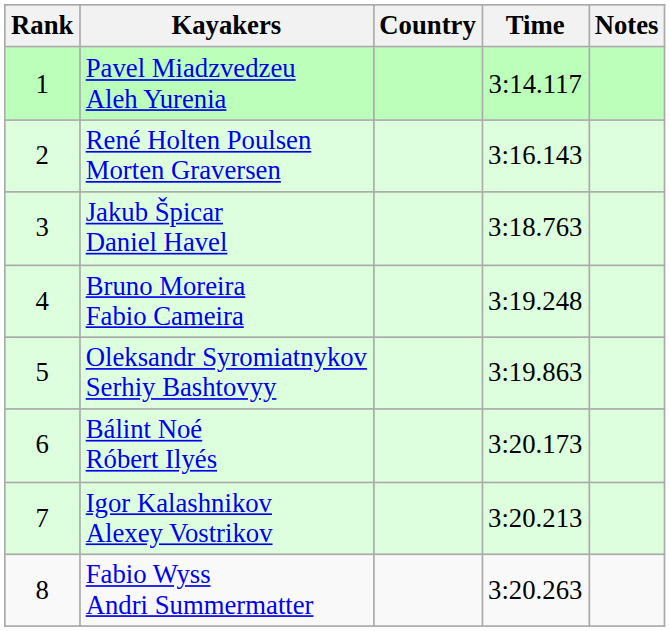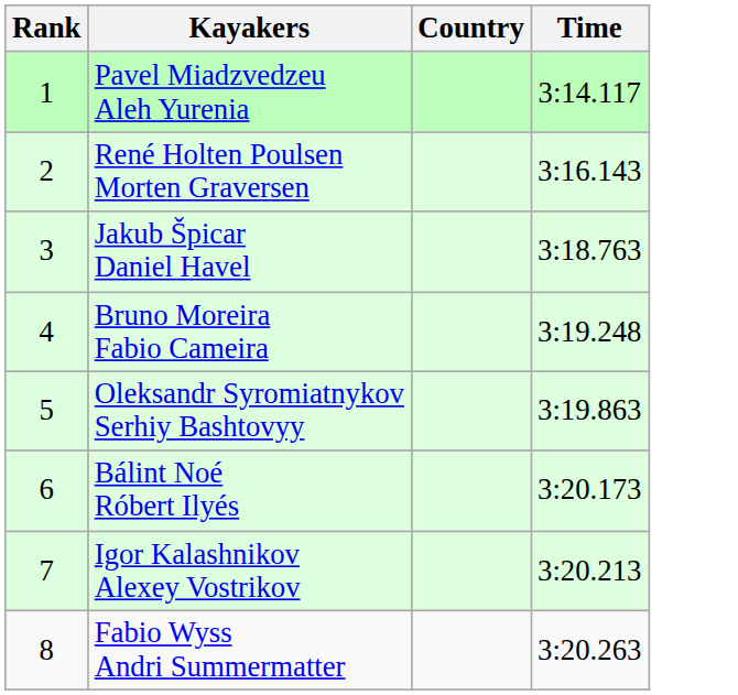- column: Notes
